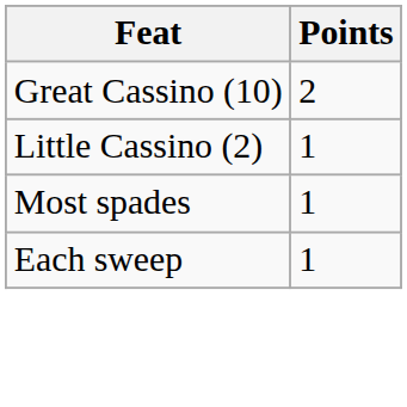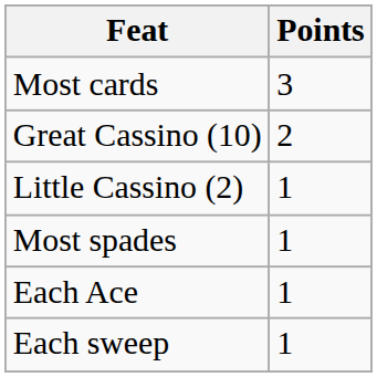+ row: Most cards | 3
+ row: Each Ace | 1
